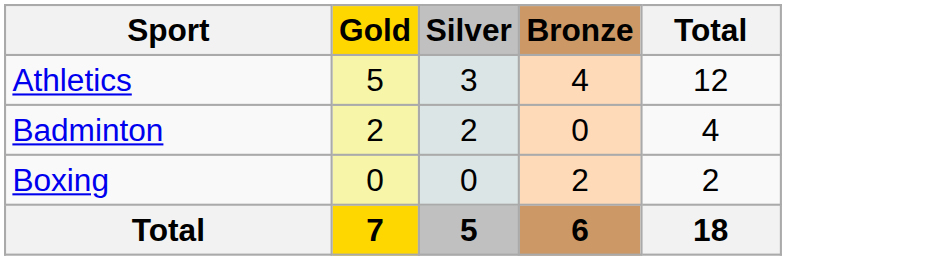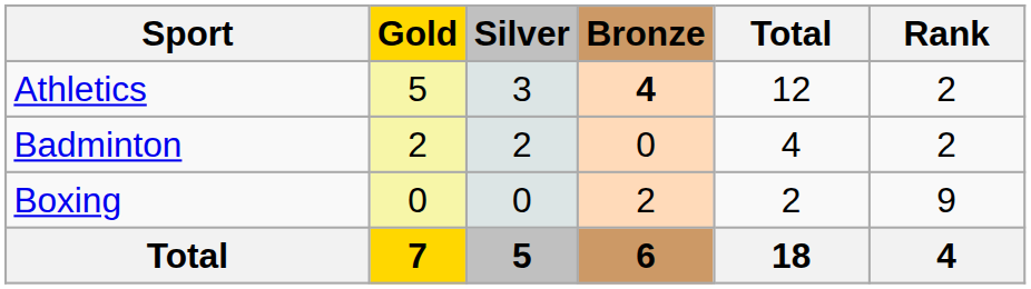+ column: Rank | 2 | 2 | 9 | 4
Athletics | Bronze: normal -> bold
